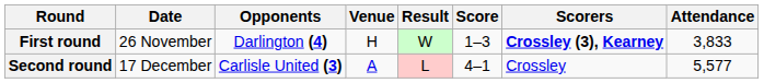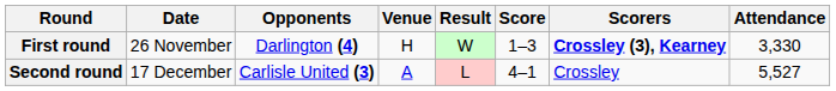First round | Attendance: 3,833 -> 3,330
Second round | Attendance: 5,577 -> 5,527
